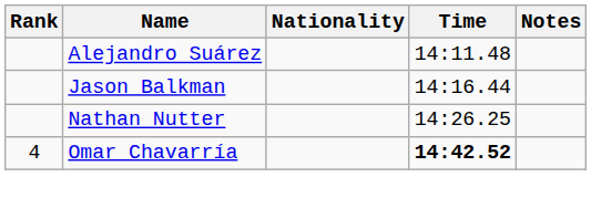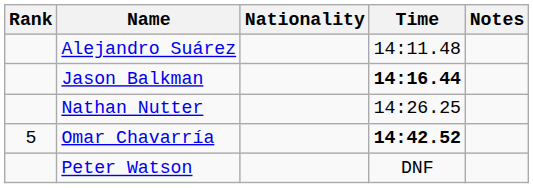Jason Balkman | Time: normal -> bold
Omar Chavarría | Rank: 4 -> 5
+ row: Peter Watson | DNF
